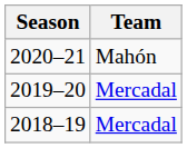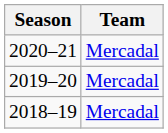2020–21 | Team: Mahón -> Mercadal
